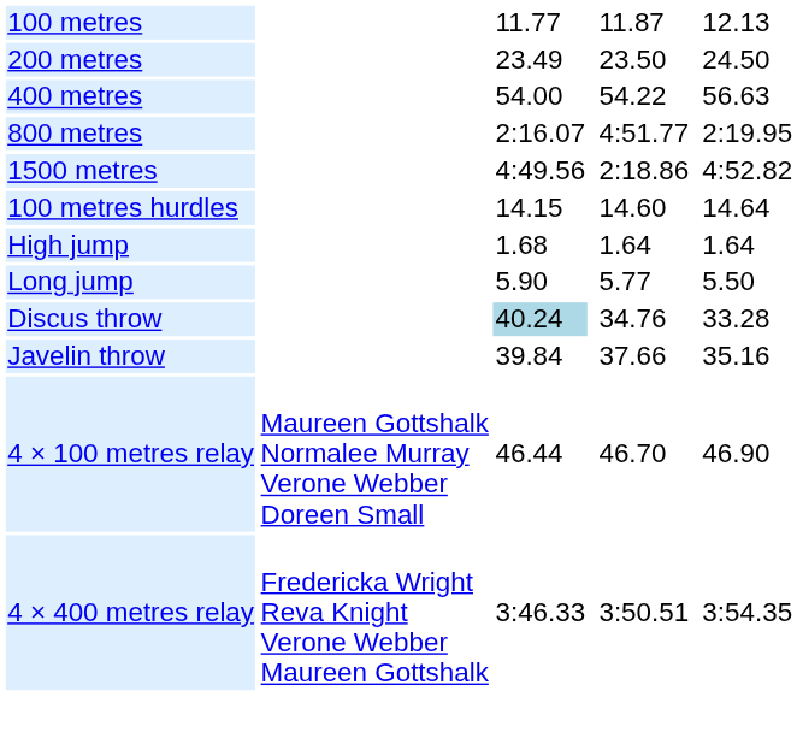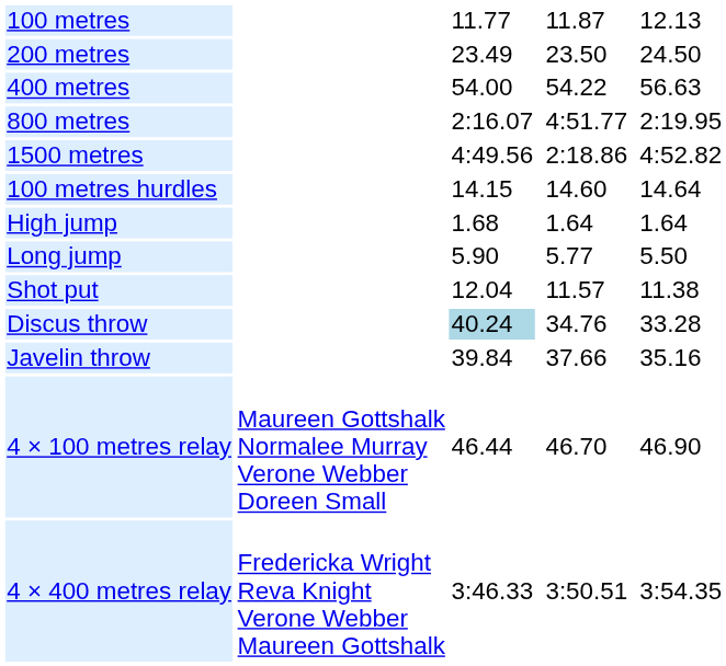+ row: Shot put | 12.04 | 11.57 | 11.38
